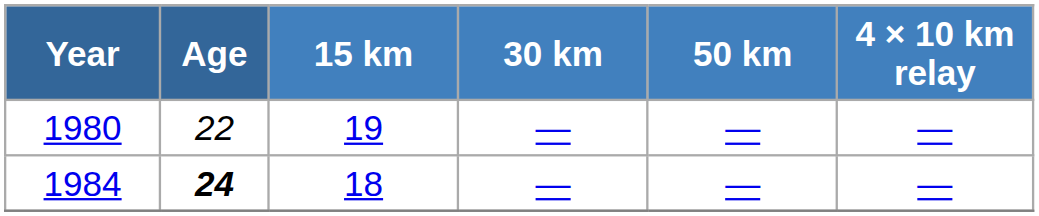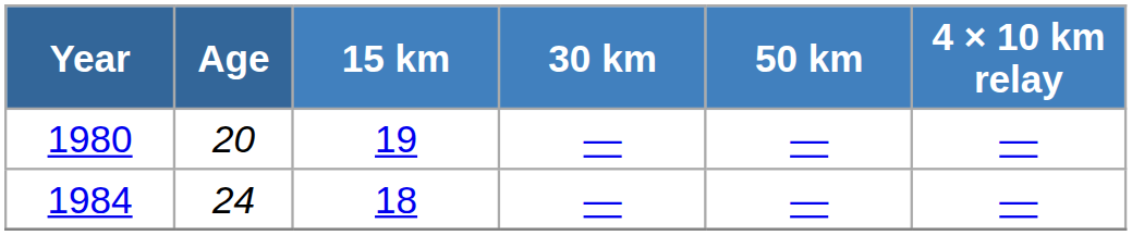1980 | Age: 22 -> 20
1984 | Age: bold -> normal
